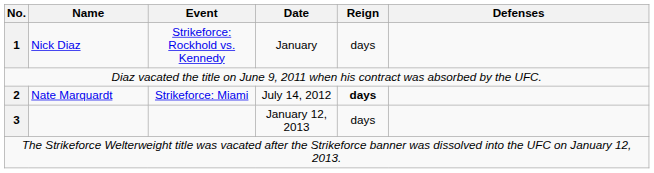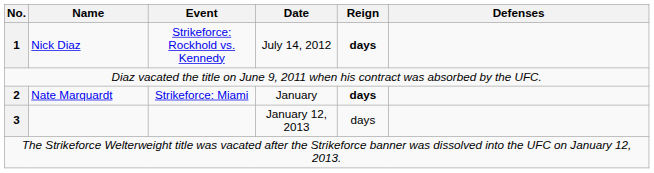Nick Diaz | Date: January -> July 14, 2012
Nick Diaz | Reign: normal -> bold
Nate Marquardt | Date: July 14, 2012 -> January
